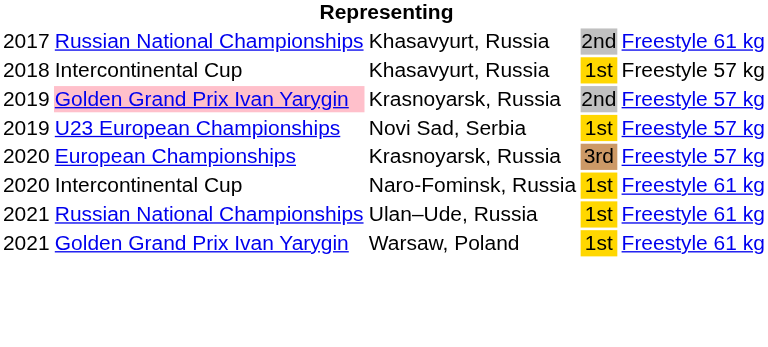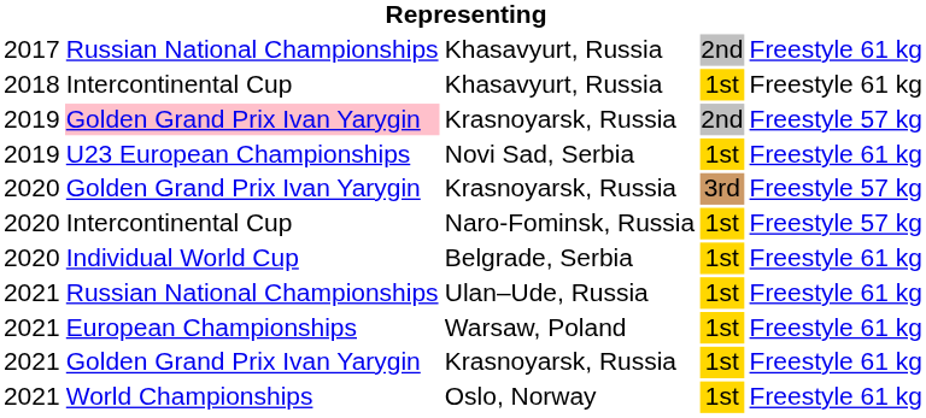2018 / Khasavyurt, Russia | column 5: Freestyle 57 kg -> Freestyle 61 kg
Novi Sad, Serbia | column 5: Freestyle 57 kg -> Freestyle 61 kg
2020 / Krasnoyarsk, Russia | column 2: European Championships -> Golden Grand Prix Ivan Yarygin
Naro-Fominsk, Russia | column 5: Freestyle 61 kg -> Freestyle 57 kg
+ row: 2020 | Individual World Cup | Belgrade, Serbia | 1st | Freestyle 61 kg
Warsaw, Poland | column 2: Golden Grand Prix Ivan Yarygin -> European Championships
+ row: 2021 | Golden Grand Prix Ivan Yarygin | Krasnoyarsk, Russia | 1st | Freestyle 61 kg
+ row: 2021 | World Championships | Oslo, Norway | 1st | Freestyle 61 kg
